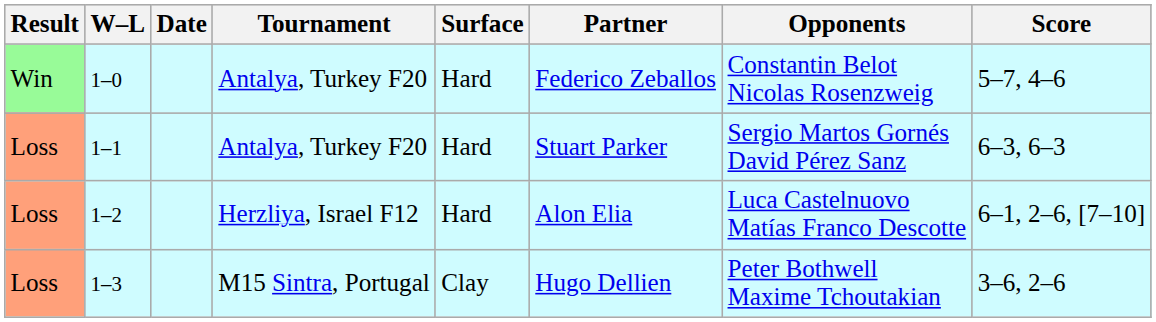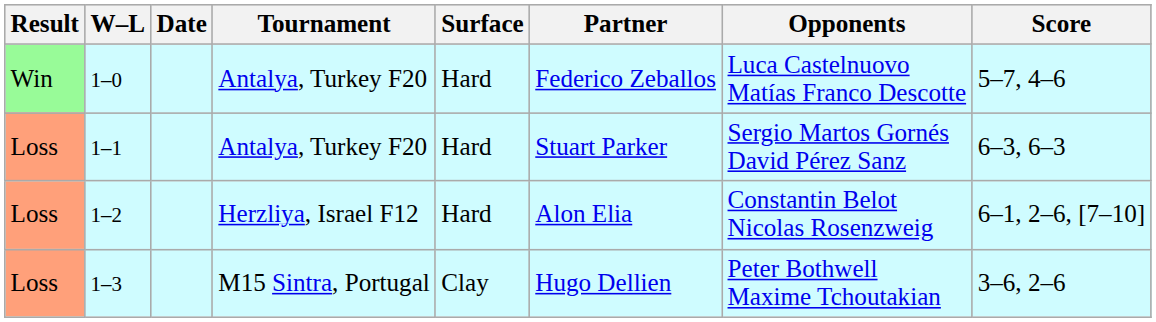1–0 | Opponents: Constantin Belot Nicolas Rosenzweig -> Luca Castelnuovo Matías Franco Descotte
1–2 | Opponents: Luca Castelnuovo Matías Franco Descotte -> Constantin Belot Nicolas Rosenzweig
